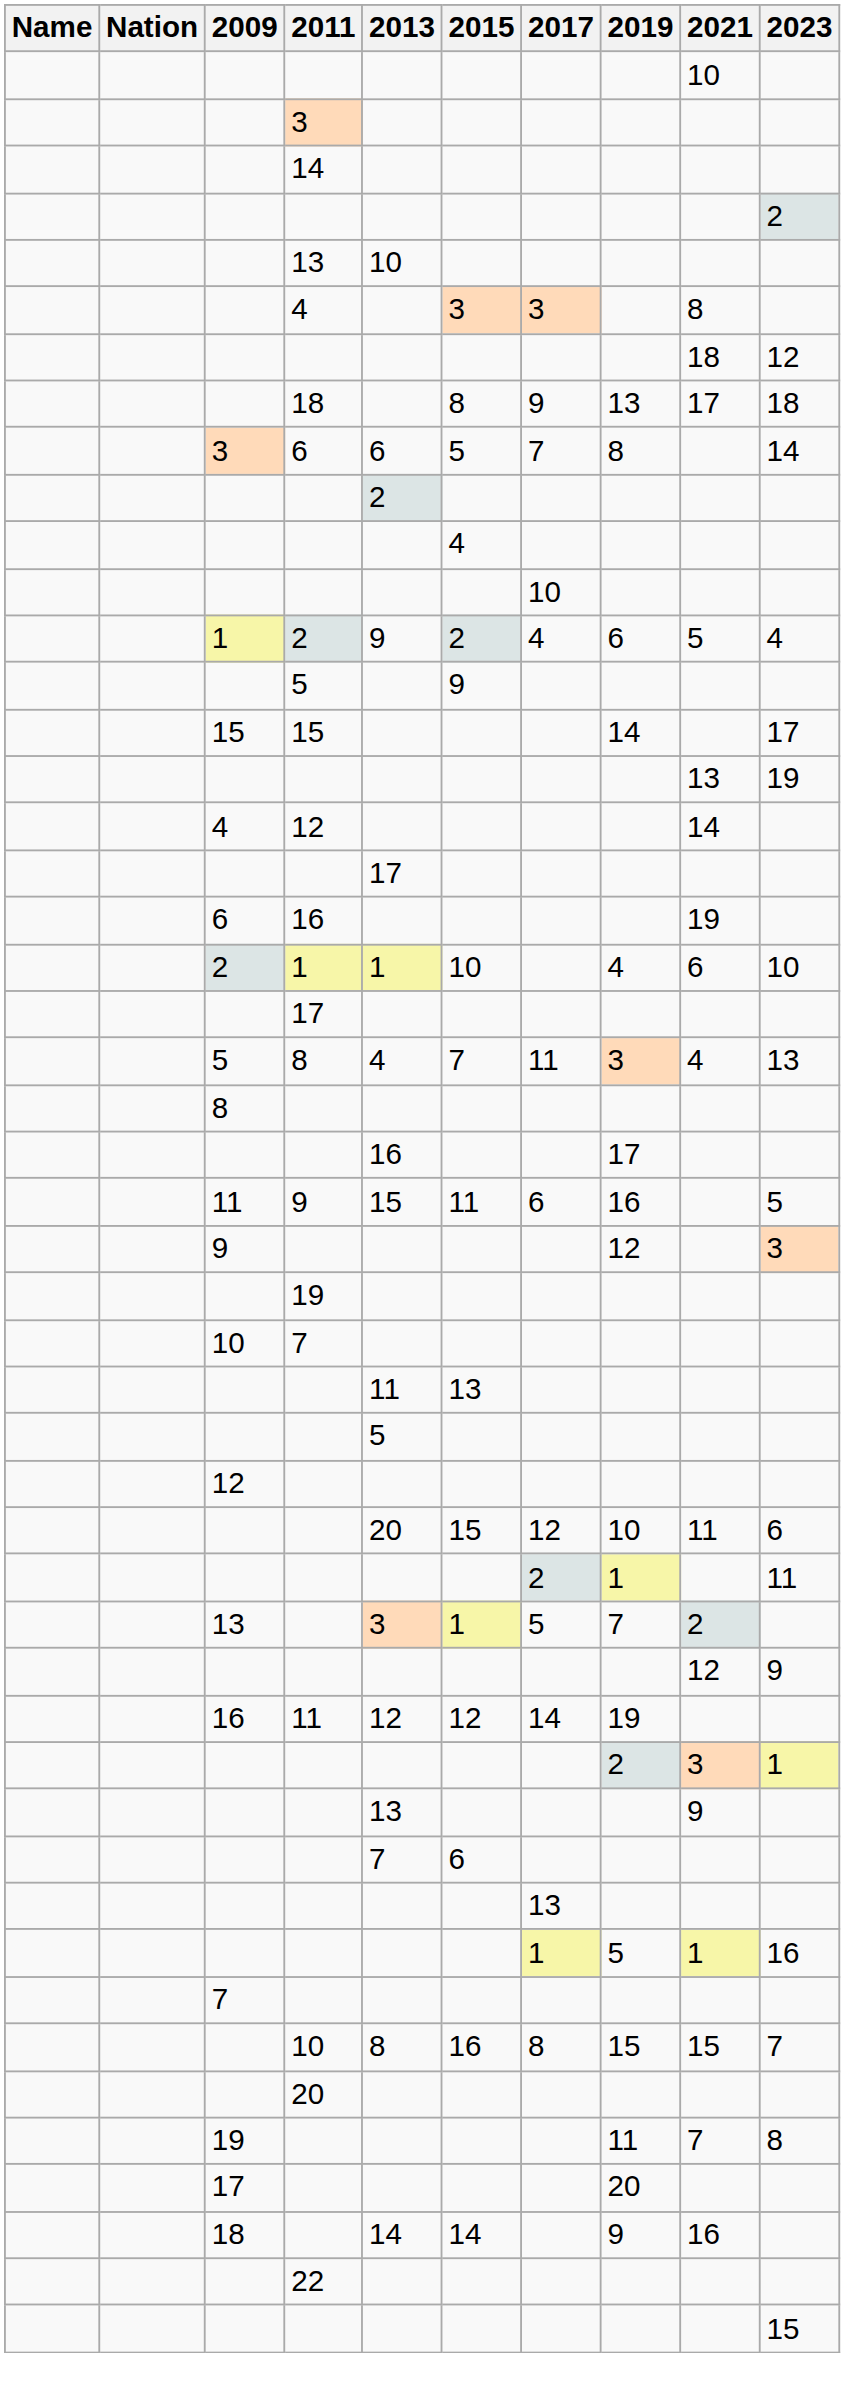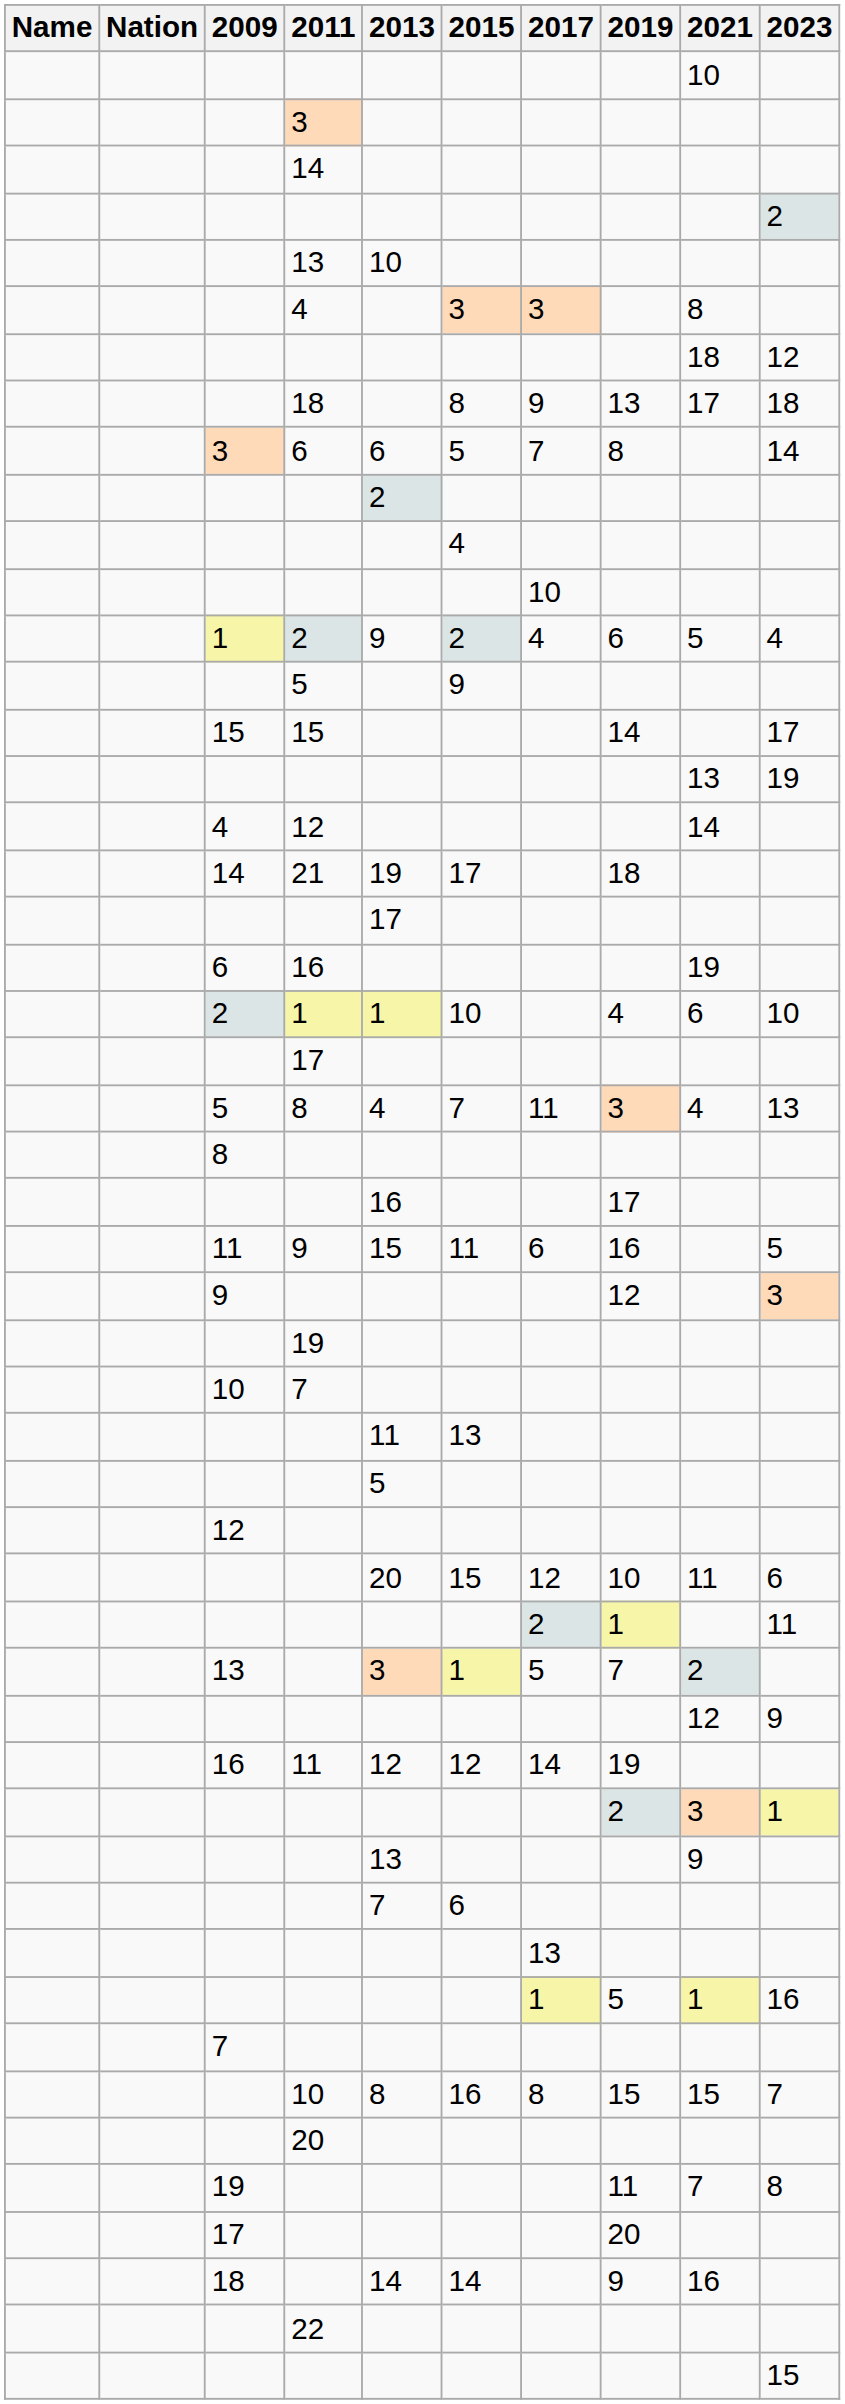+ row: 14 | 21 | 19 | 17 | 18
